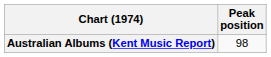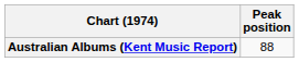Australian Albums (Kent Music Report) | Peak position: 98 -> 88
